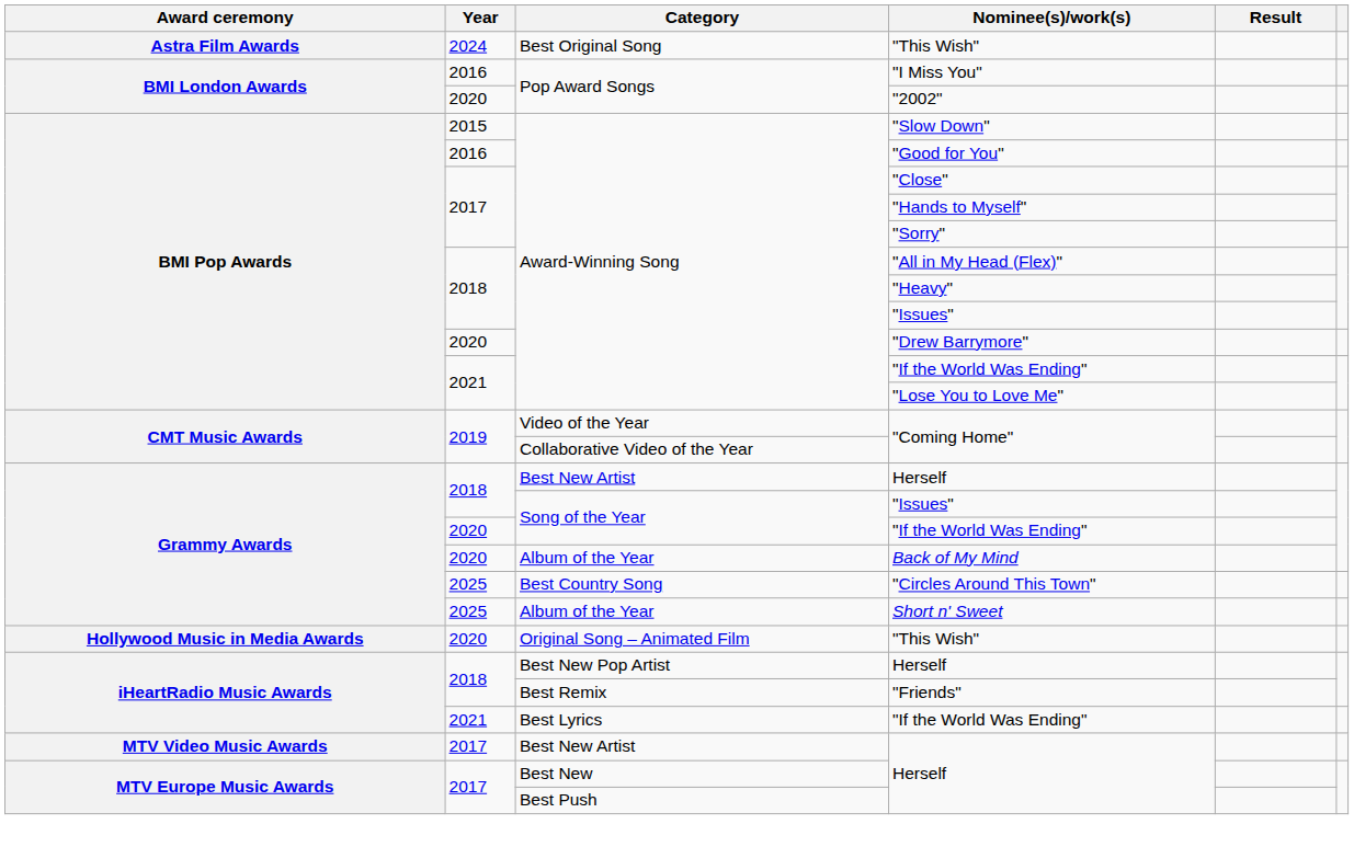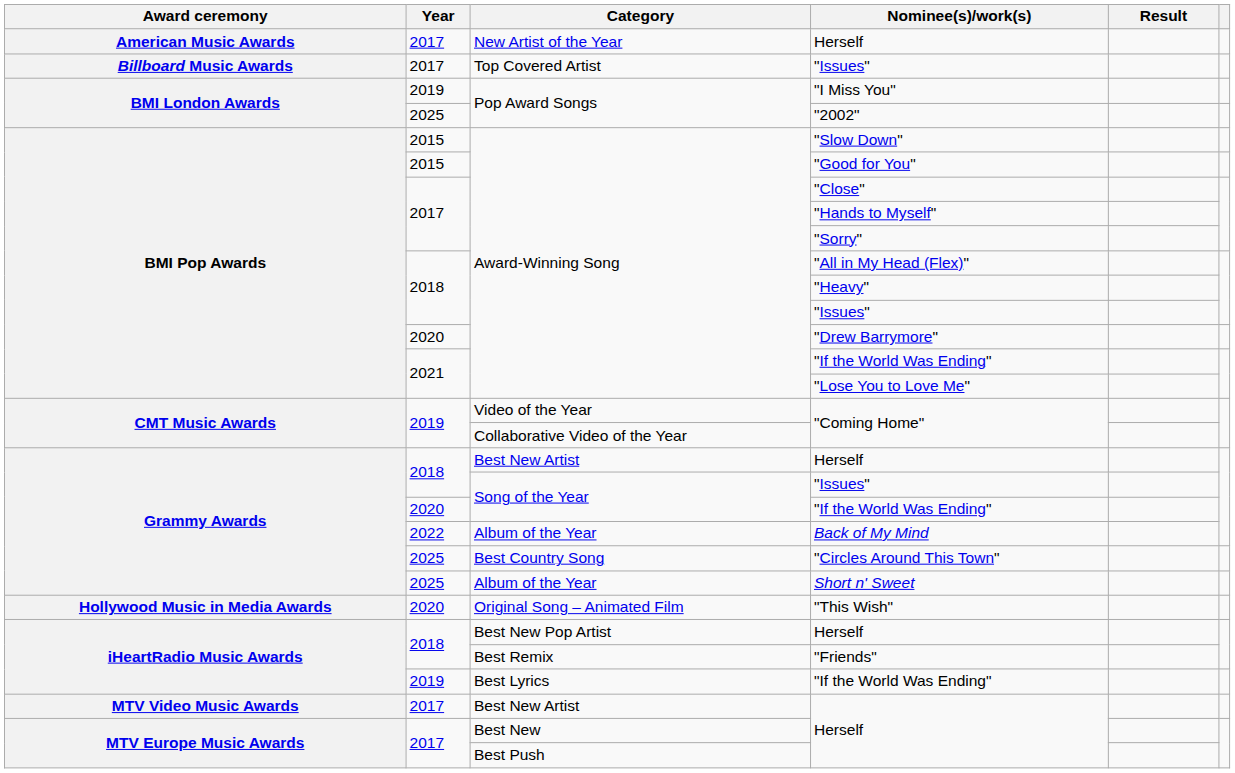+ row: American Music Awards | 2017 | New Artist of the Year | Herself
- row: Astra Film Awards | 2024 | Best Original Song | "This Wish"
+ row: Billboard Music Awards | 2017 | Top Covered Artist | "Issues"
"I Miss You" | Year: 2016 -> 2019
"2002" | Year: 2020 -> 2025
"Good for You" | Year: 2016 -> 2015
Back of My Mind | Year: 2020 -> 2022
Best Lyrics / "If the World Was Ending" | Year: 2021 -> 2019
